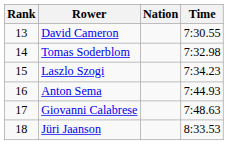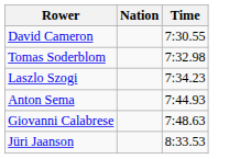- column: Rank | 13 | 14 | 15 | 16 | 17 | 18
